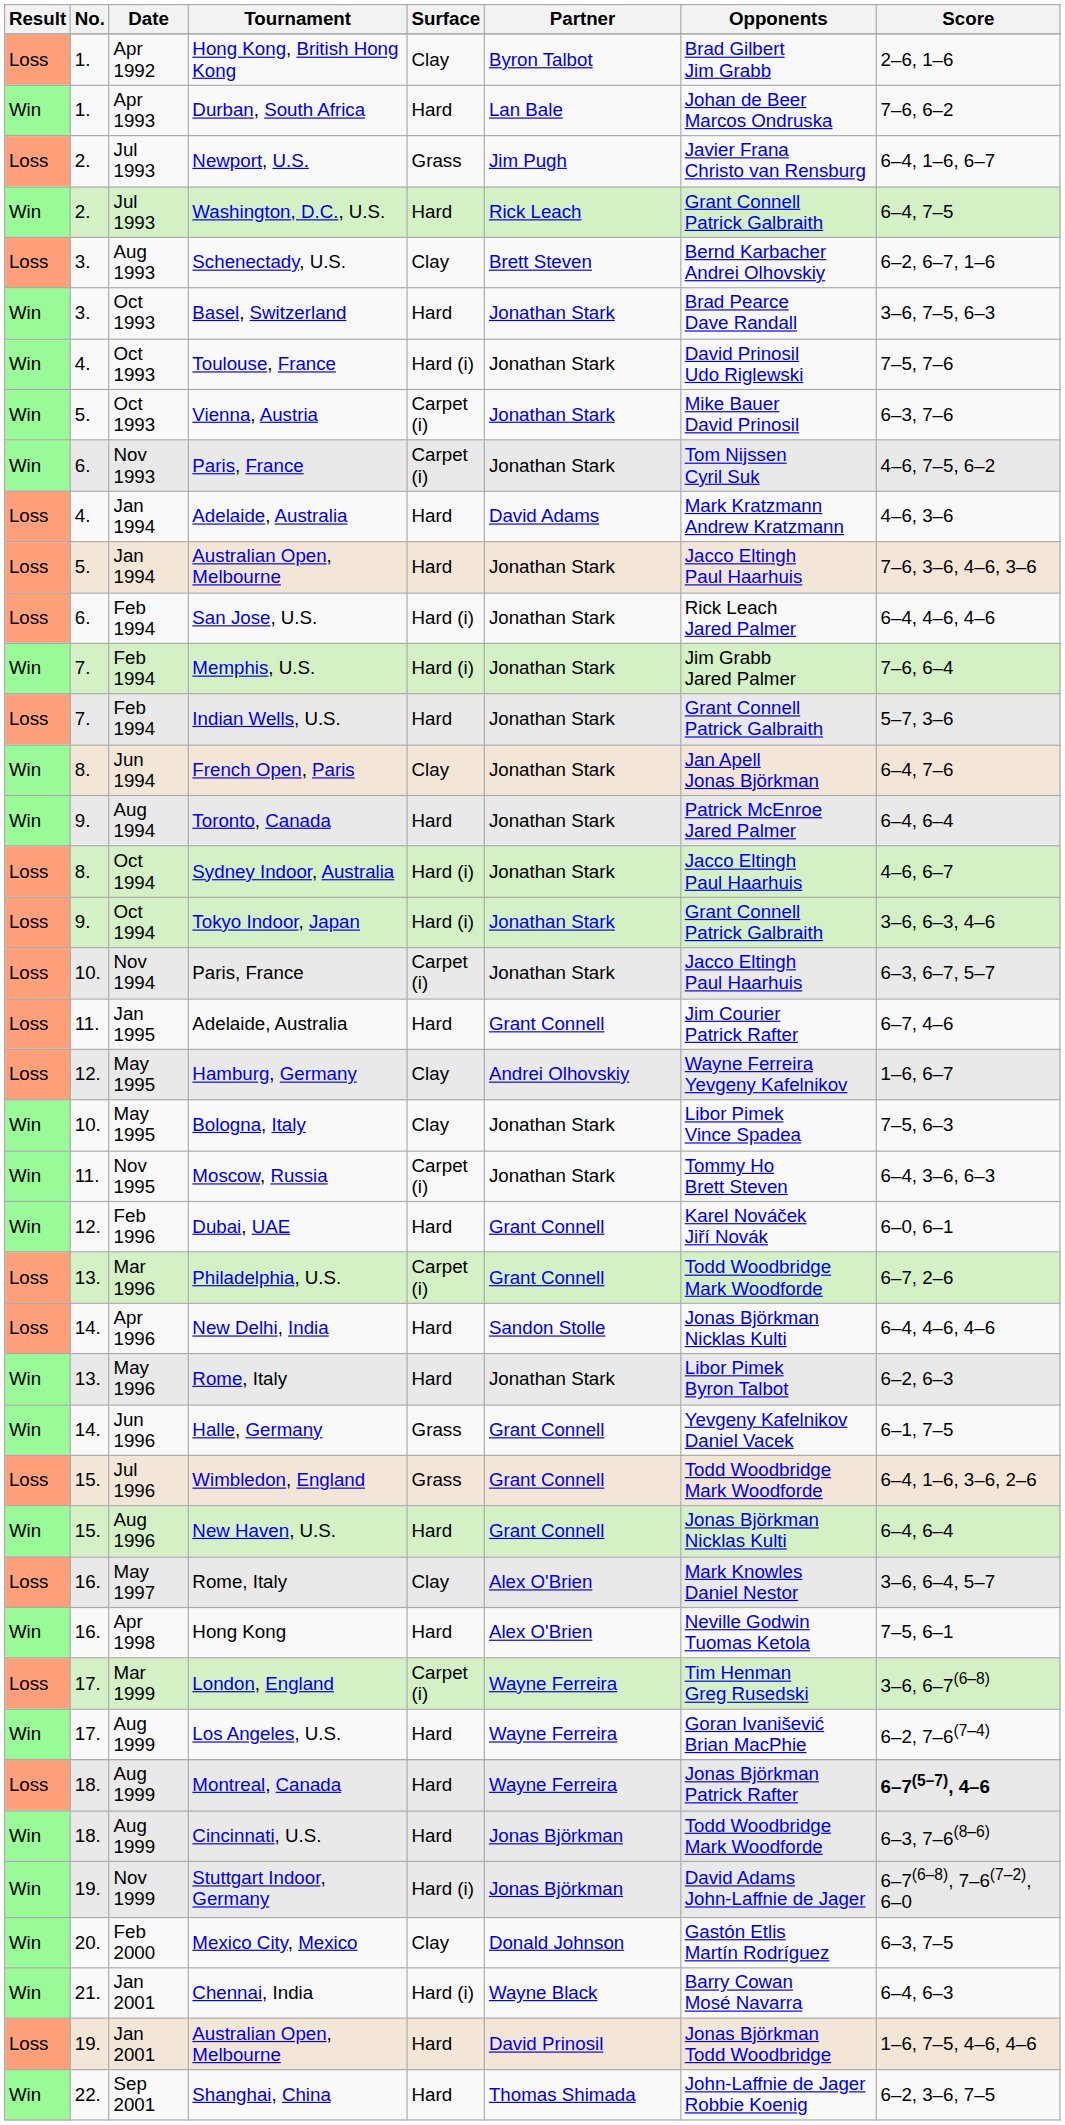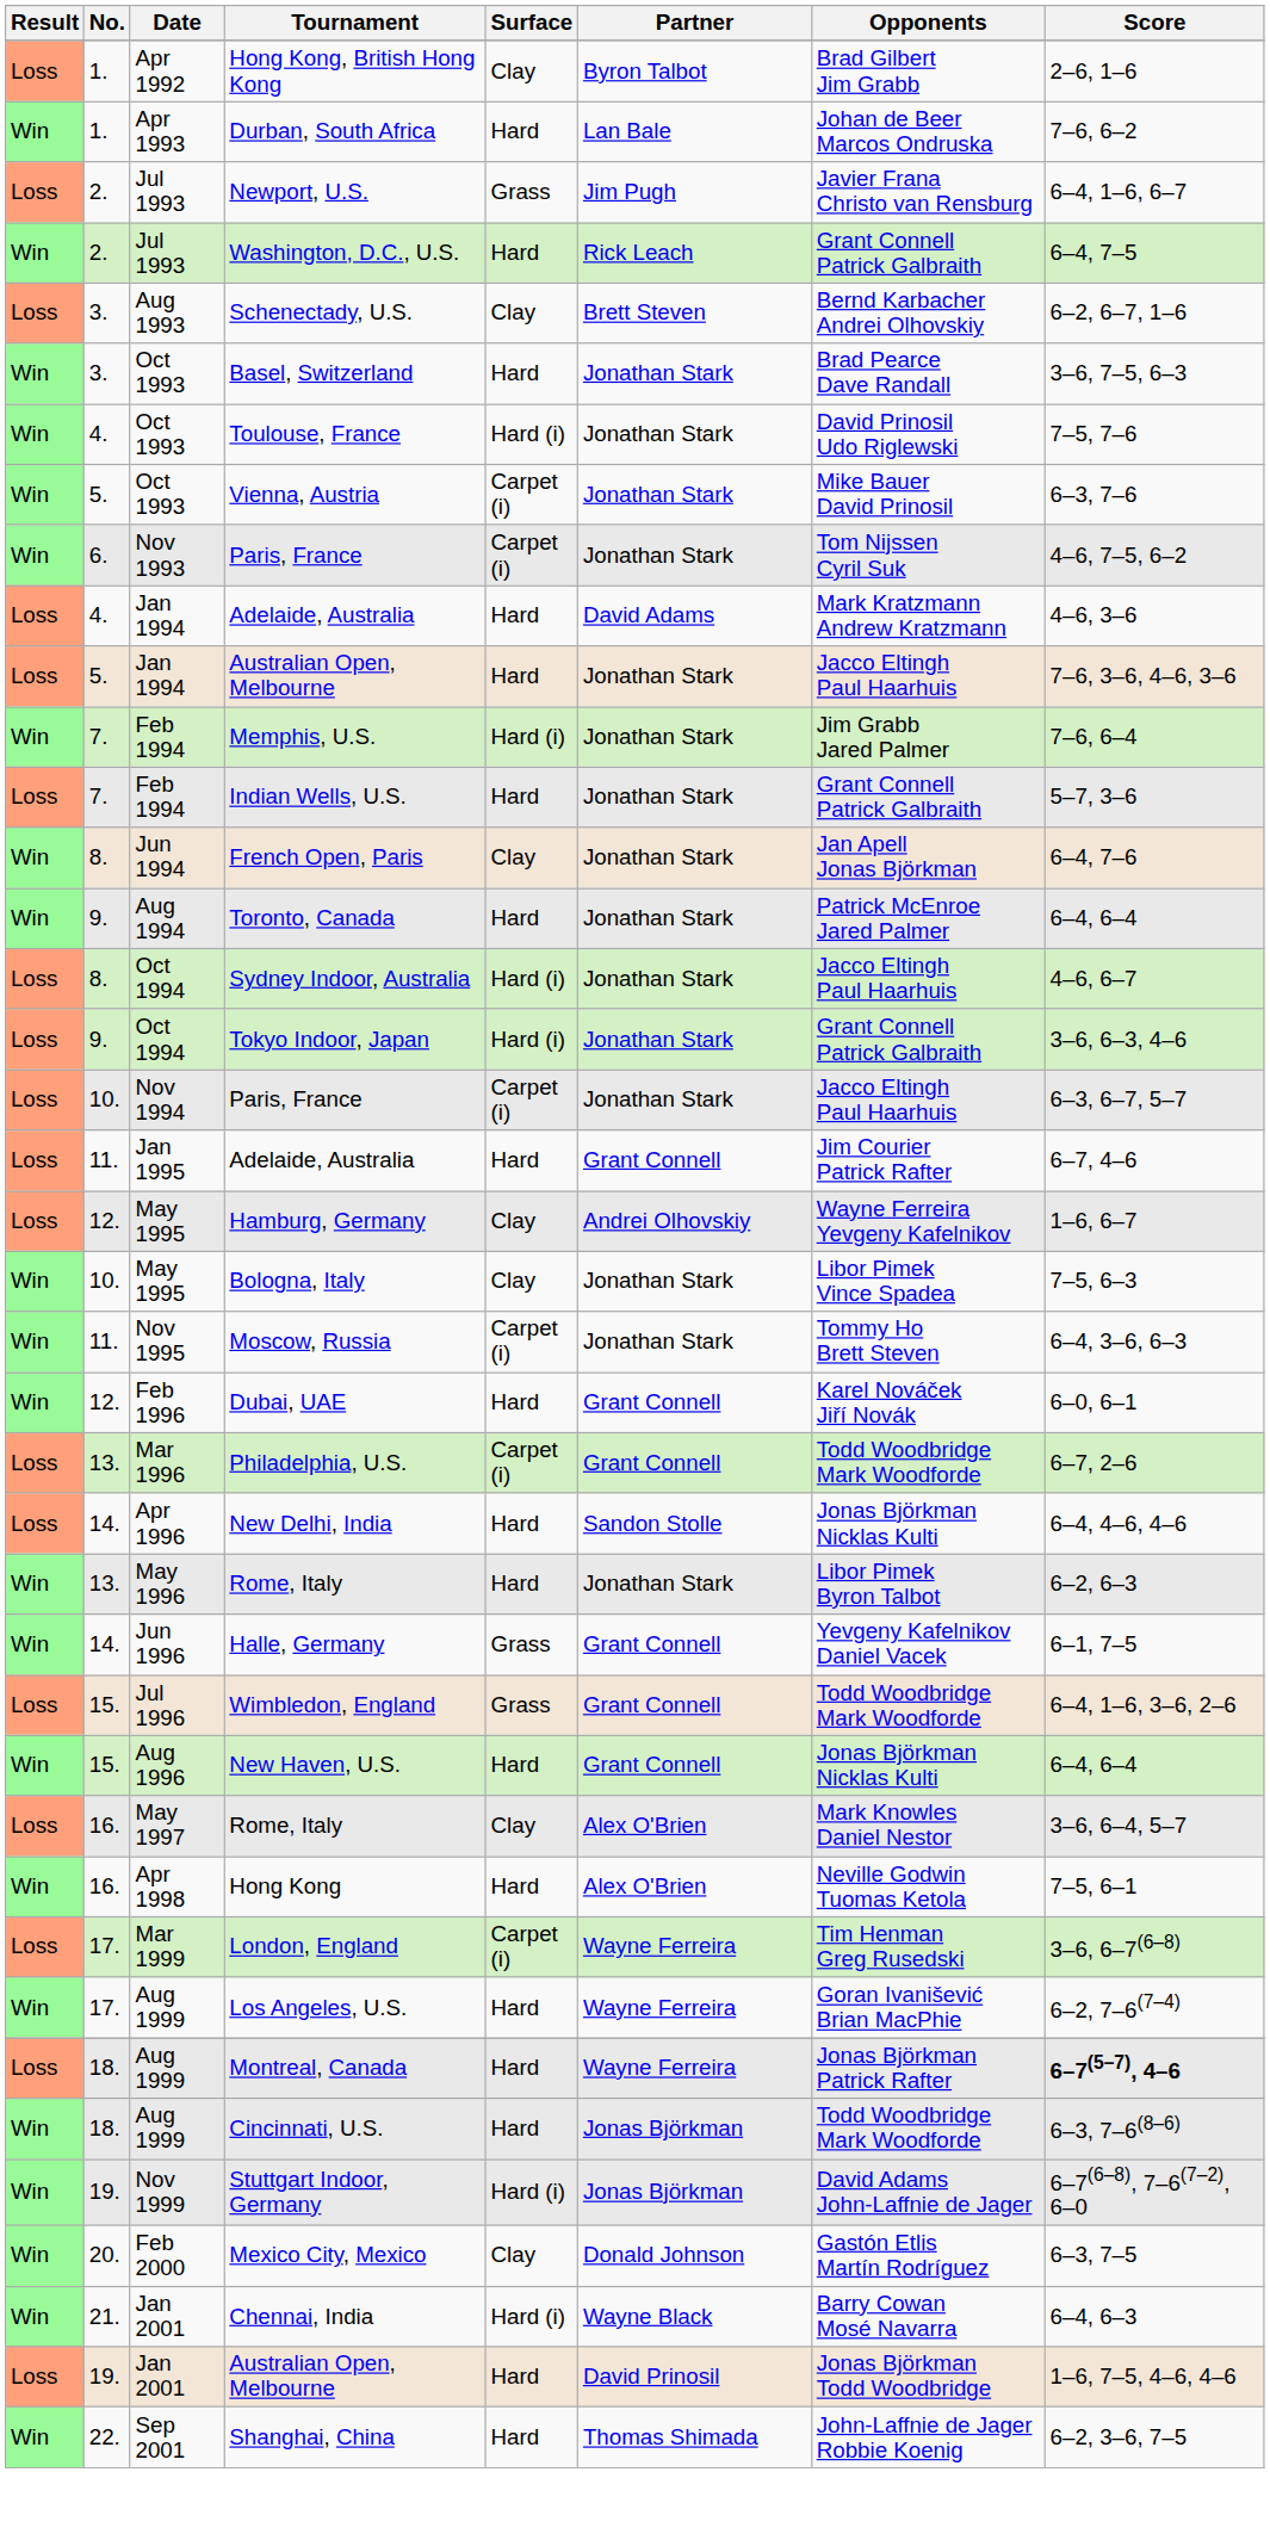- row: Loss | 6. | Feb 1994 | San Jose, U.S. | Hard (i) | Jonathan Stark | Rick Leach Jared Palmer | 6–4, 4–6, 4–6
